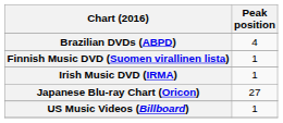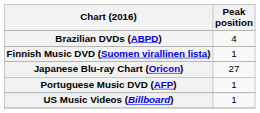- row: Irish Music DVD (IRMA) | 1
+ row: Portuguese Music DVD (AFP) | 1
